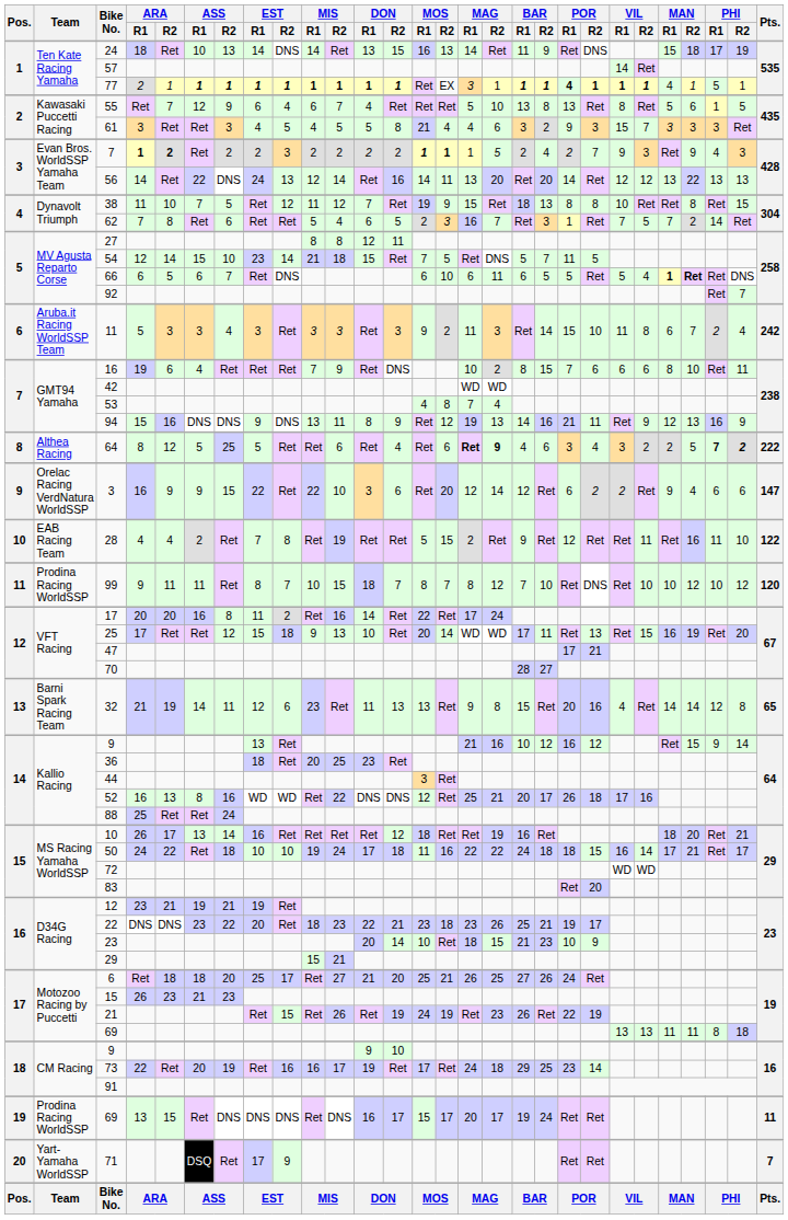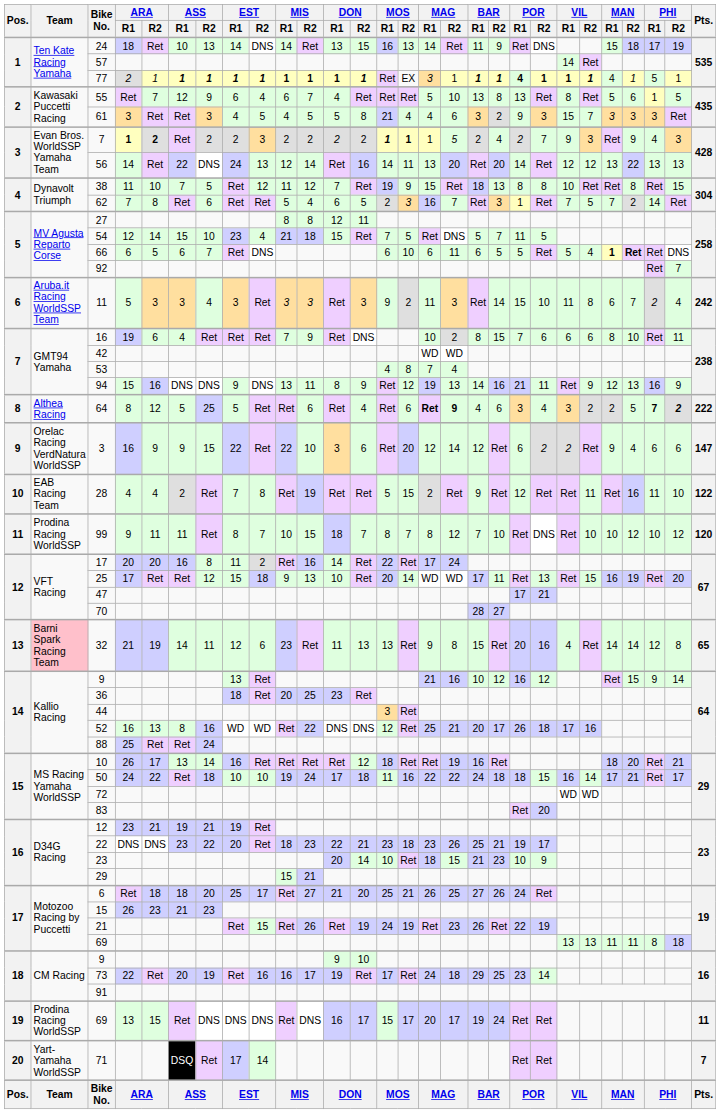54 | EST / R2: 14 -> 4
32 | Team: no background -> pink background
71 | EST / R2: 9 -> 14
